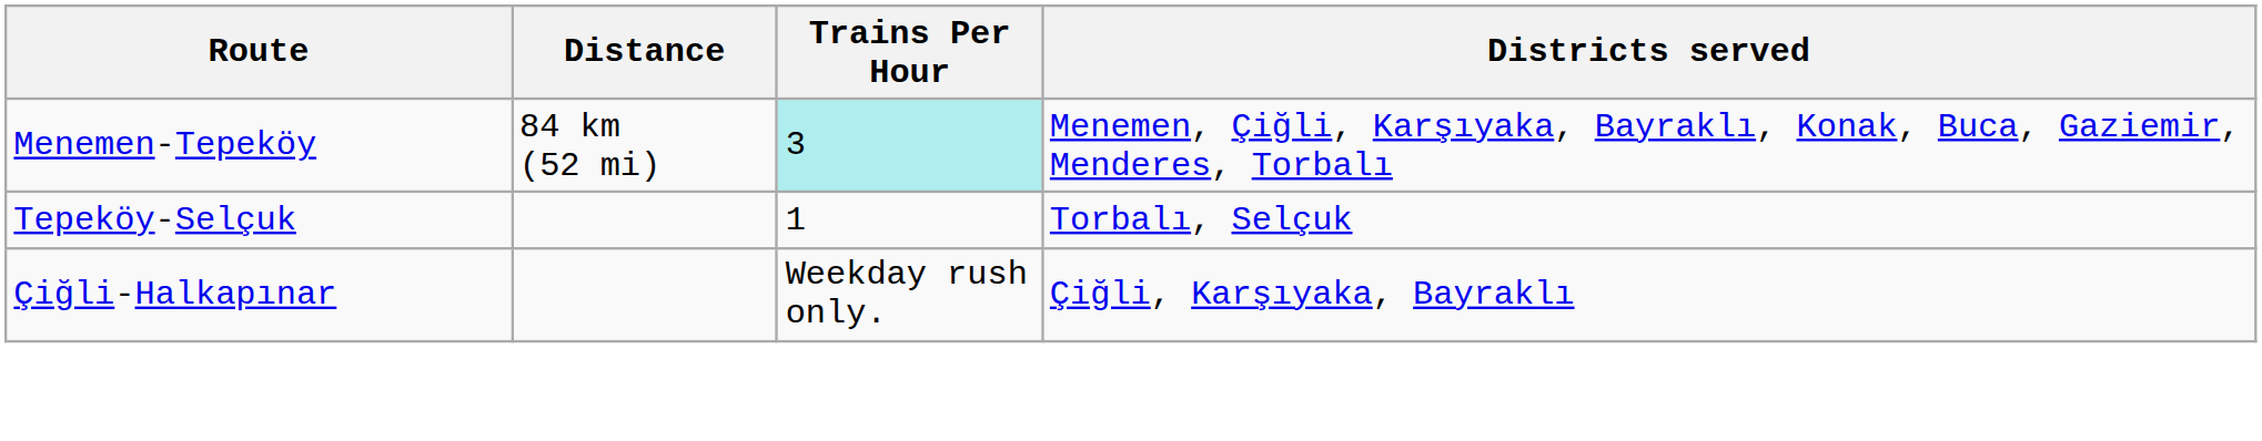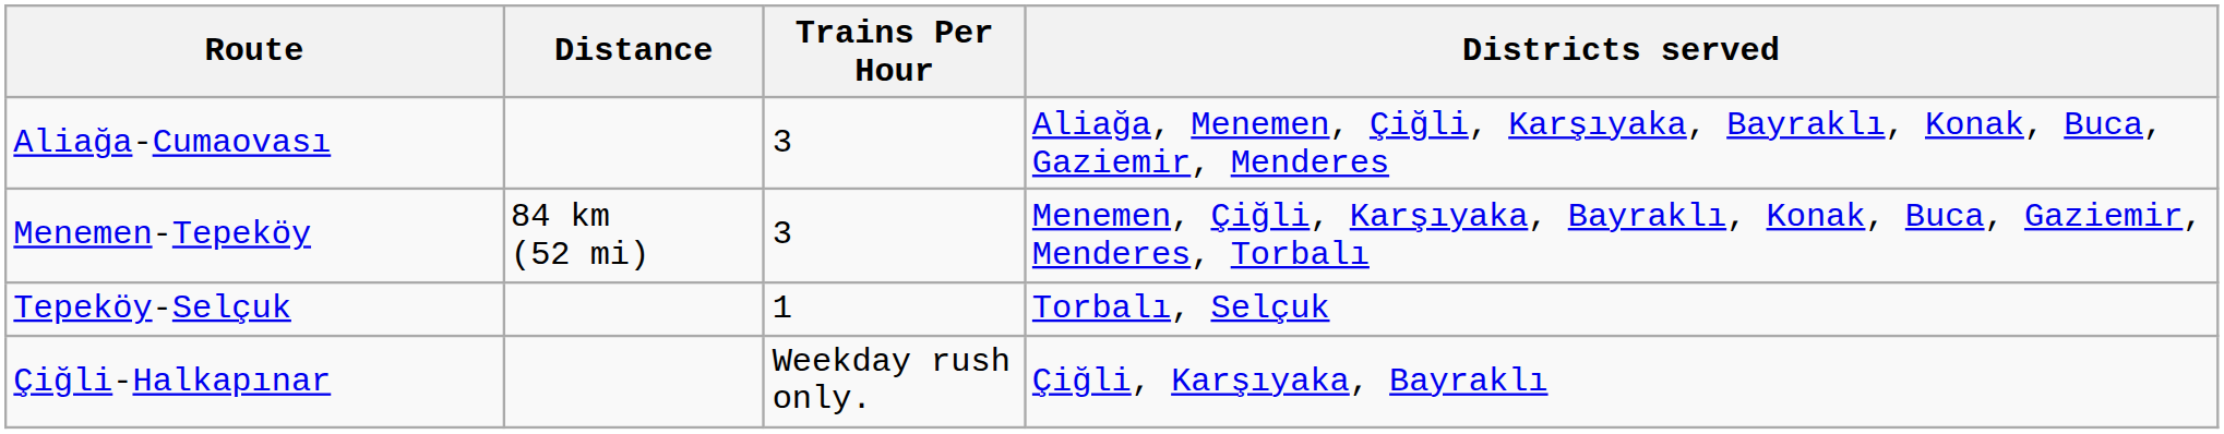+ row: Aliağa-Cumaovası | 3 | Aliağa, Menemen, Çiğli, Karşıyaka, Bayraklı, Konak, Buca, Gaziemir, Menderes
Menemen-Tepeköy | Trains Per Hour: paleturquoise background -> no background
